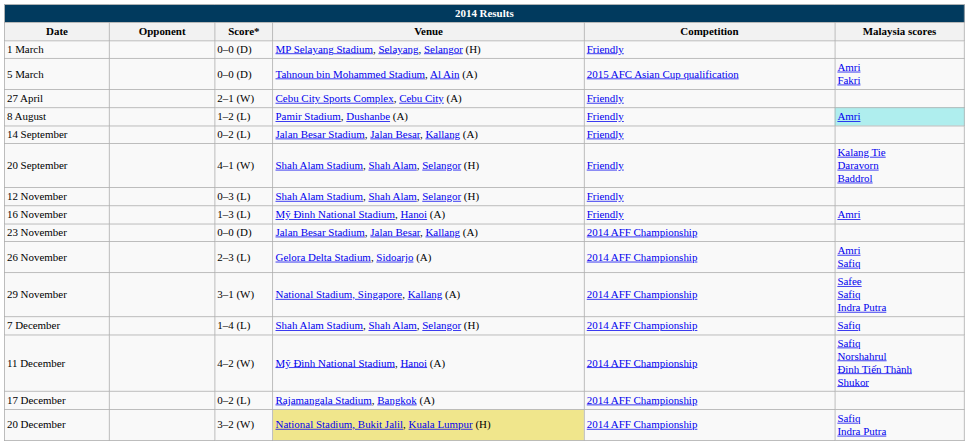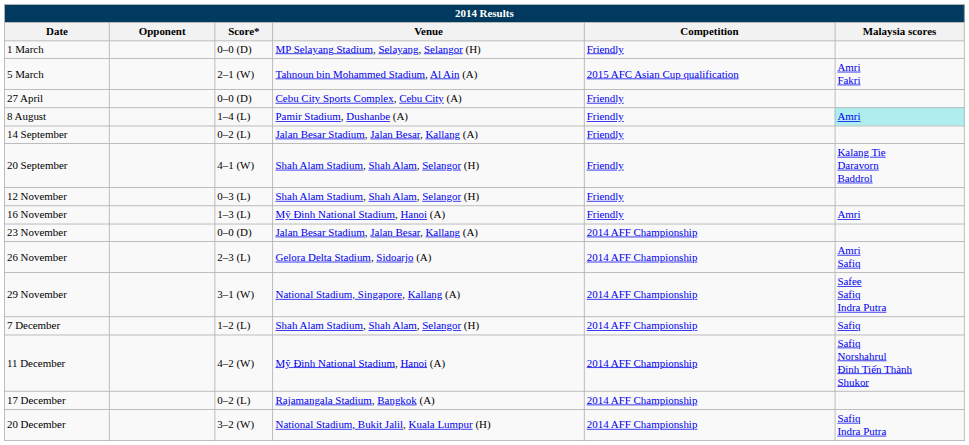5 March | Score*: 0–0 (D) -> 2–1 (W)
27 April | Score*: 2–1 (W) -> 0–0 (D)
8 August | Score*: 1–2 (L) -> 1–4 (L)
7 December | Score*: 1–4 (L) -> 1–2 (L)
20 December | Venue: khaki background -> no background
